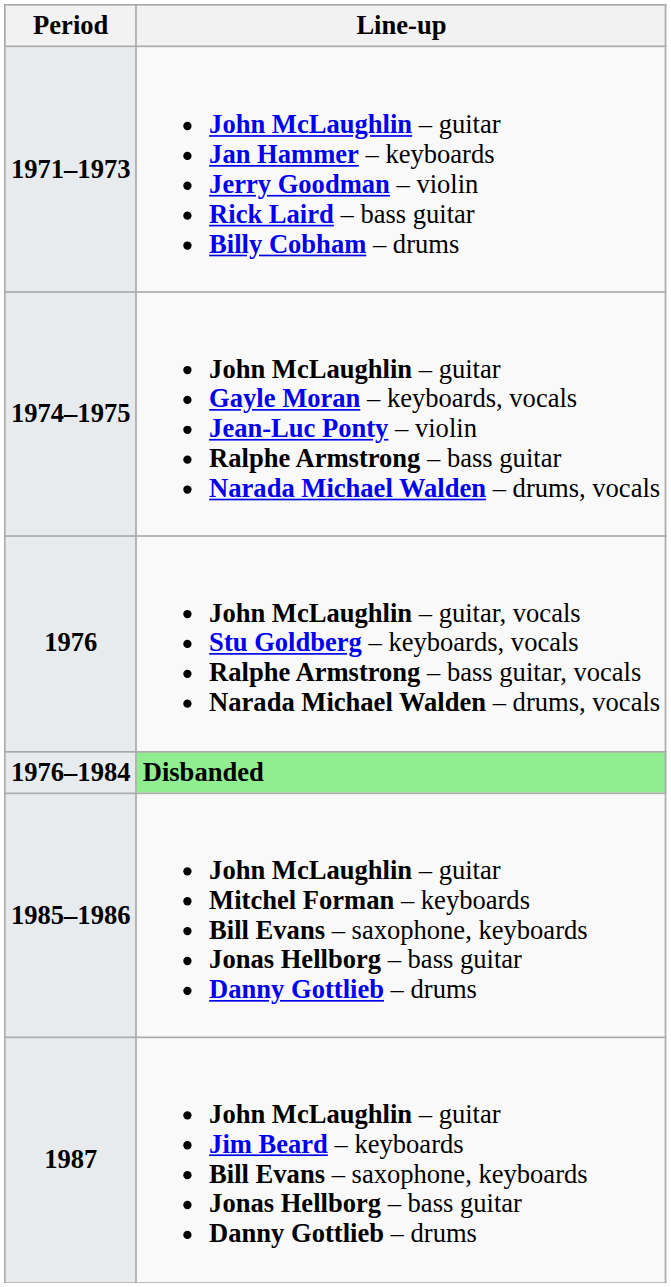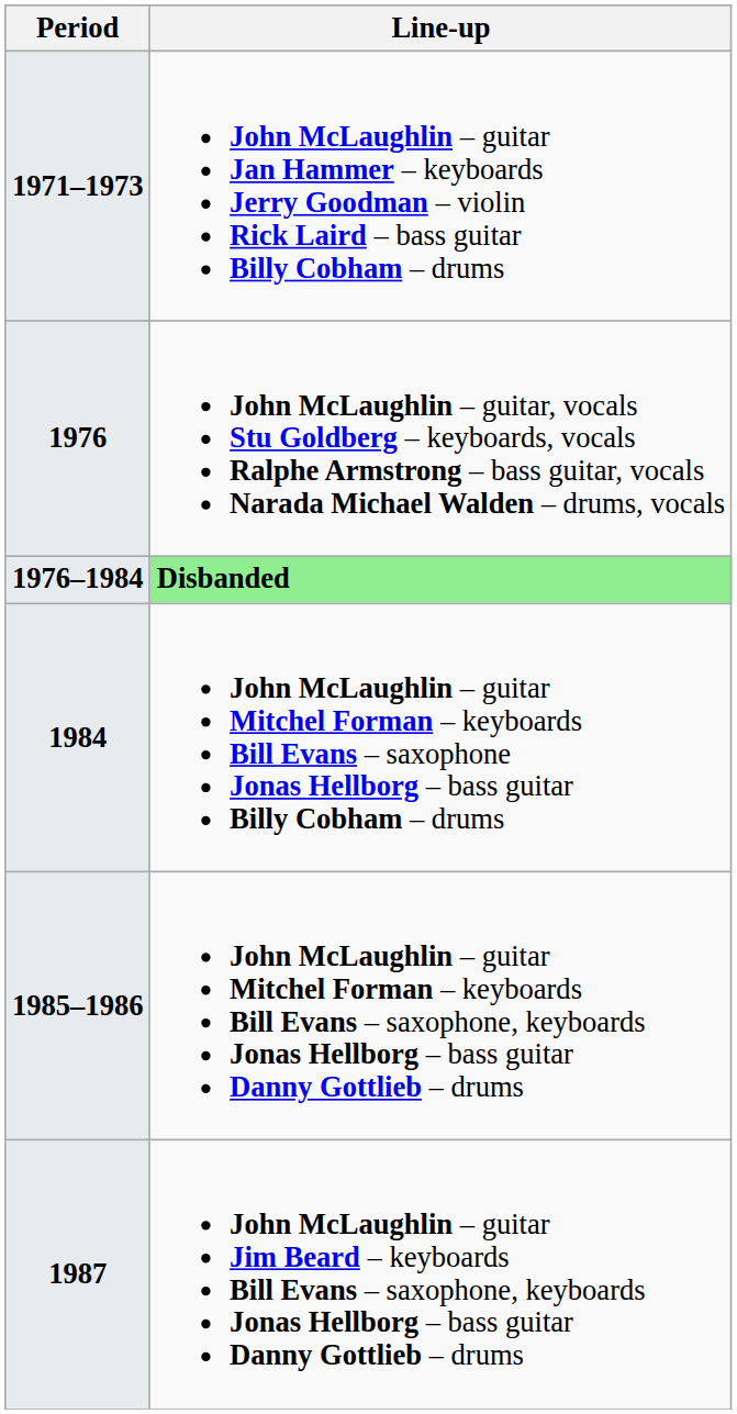- row: 1974–1975 | John McLaughlin – guitar Gayle Moran – keyboards, vocals Jean-Luc Ponty – violin Ralphe Armstrong – bass guitar Narada Michael Walden – drums, vocals
+ row: 1984 | John McLaughlin – guitar Mitchel Forman – keyboards Bill Evans – saxophone Jonas Hellborg – bass guitar Billy Cobham – drums
